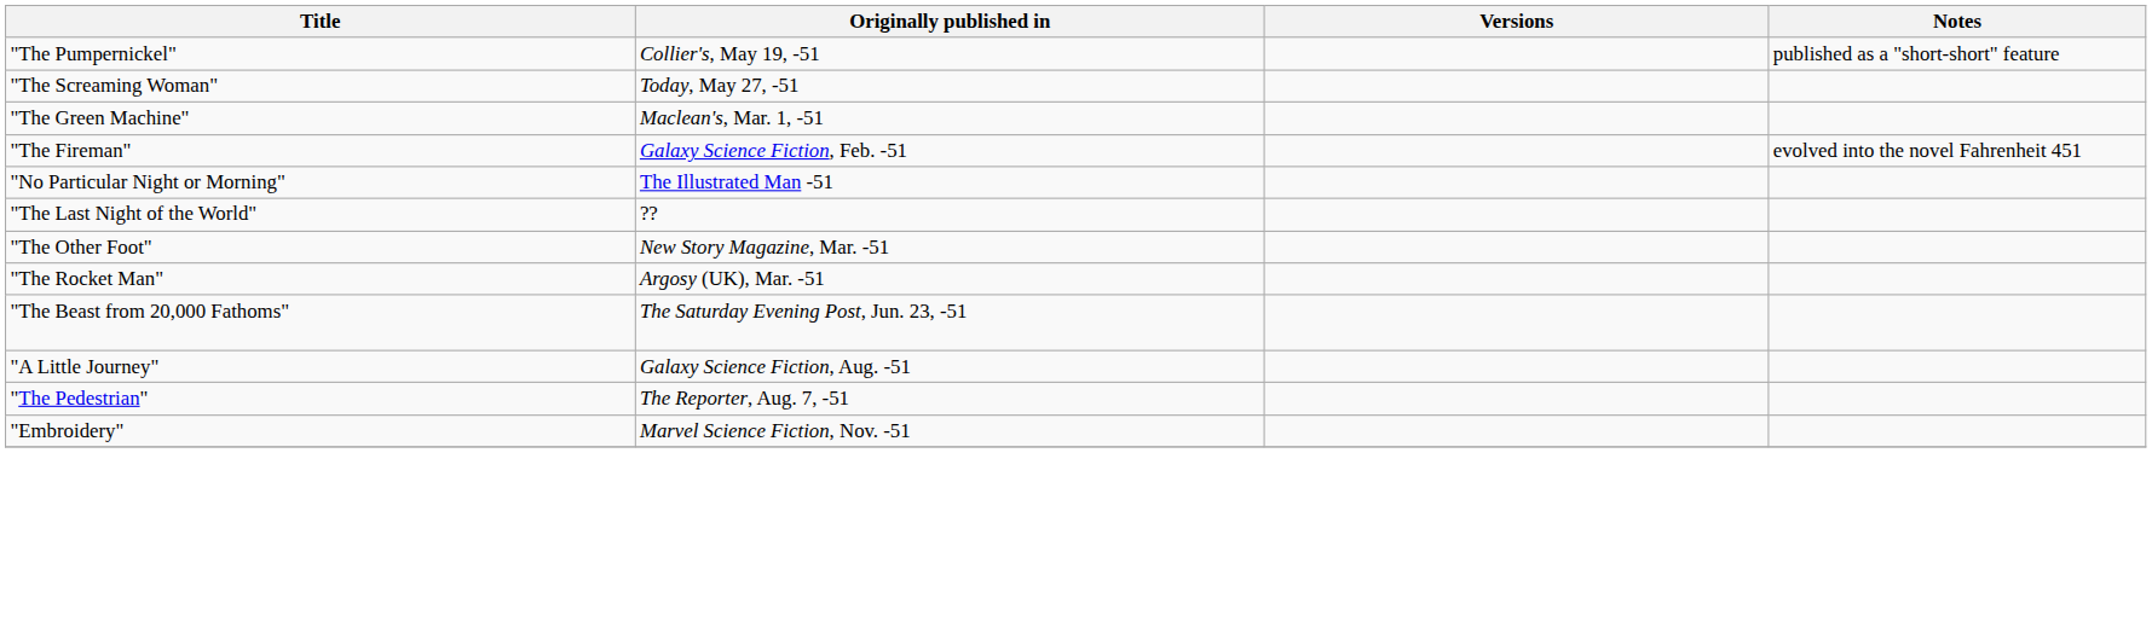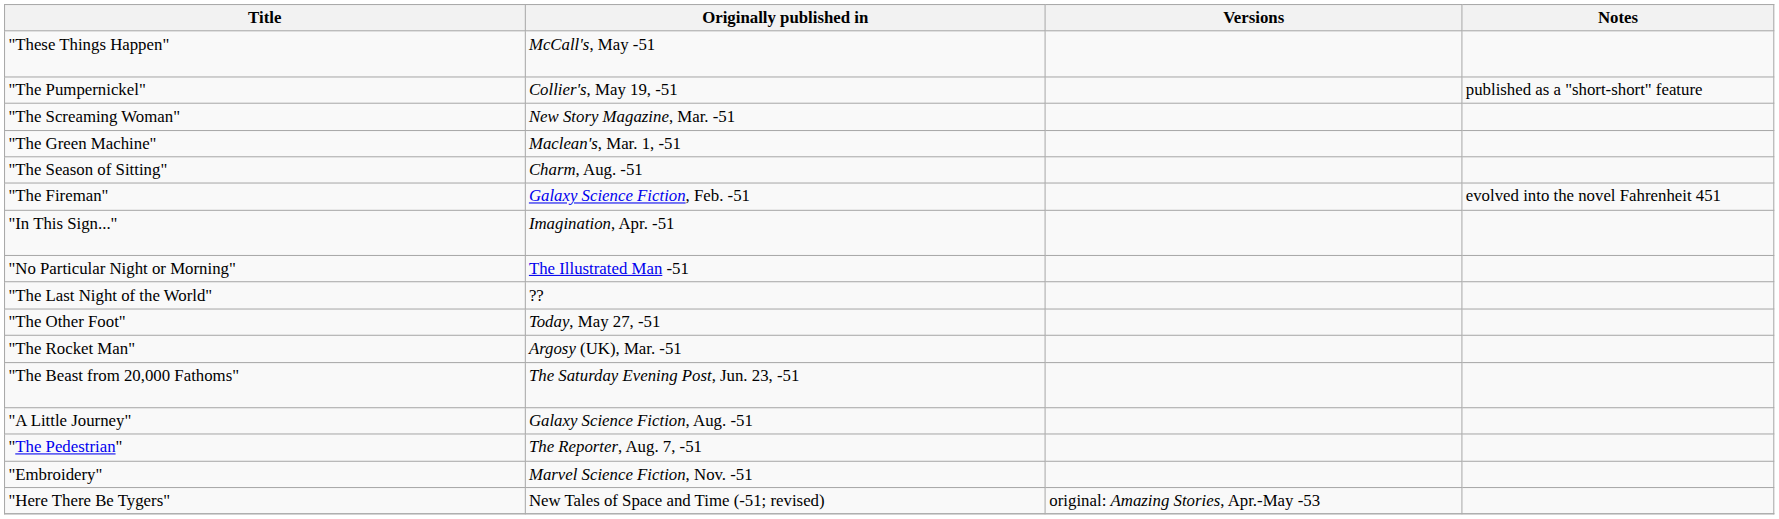+ row: "These Things Happen" | McCall's, May -51
"The Screaming Woman" | Originally published in: Today, May 27, -51 -> New Story Magazine, Mar. -51
+ row: "The Season of Sitting" | Charm, Aug. -51
+ row: "In This Sign..." | Imagination, Apr. -51
"The Other Foot" | Originally published in: New Story Magazine, Mar. -51 -> Today, May 27, -51
+ row: "Here There Be Tygers" | New Tales of Space and Time (-51; revised) | original: Amazing Stories, Apr.-May -53
